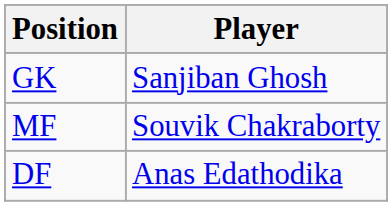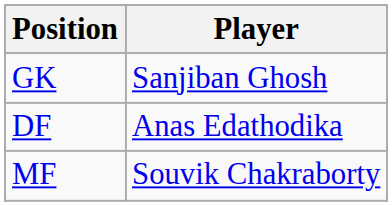rows swapped: DF <-> MF
